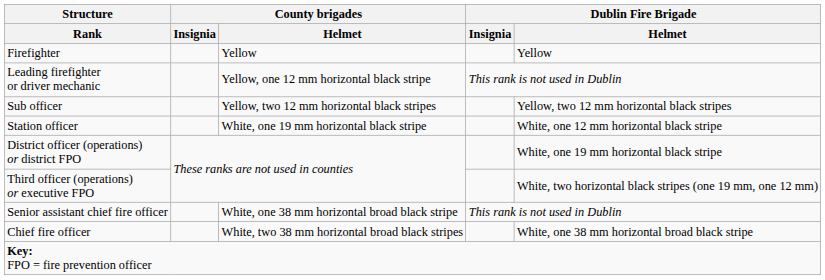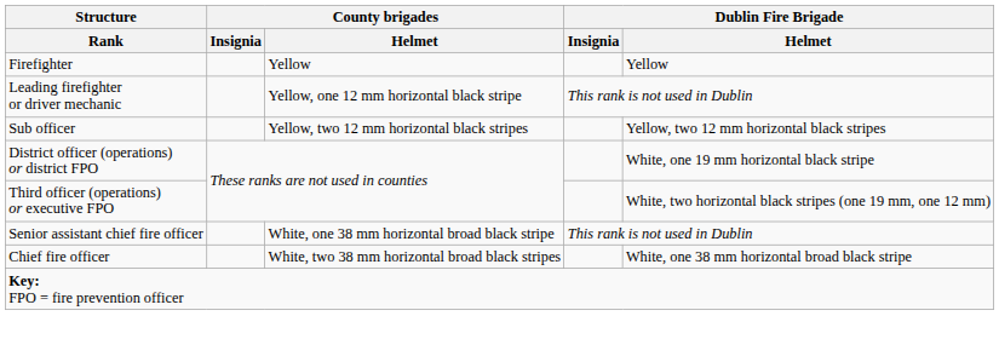- row: Station officer | White, one 19 mm horizontal black stripe | White, one 12 mm horizontal black stripe
